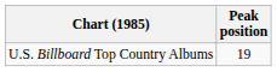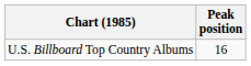U.S. Billboard Top Country Albums | Peak position: 19 -> 16
